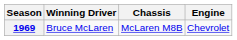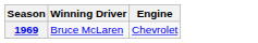- column: Chassis | McLaren M8B
